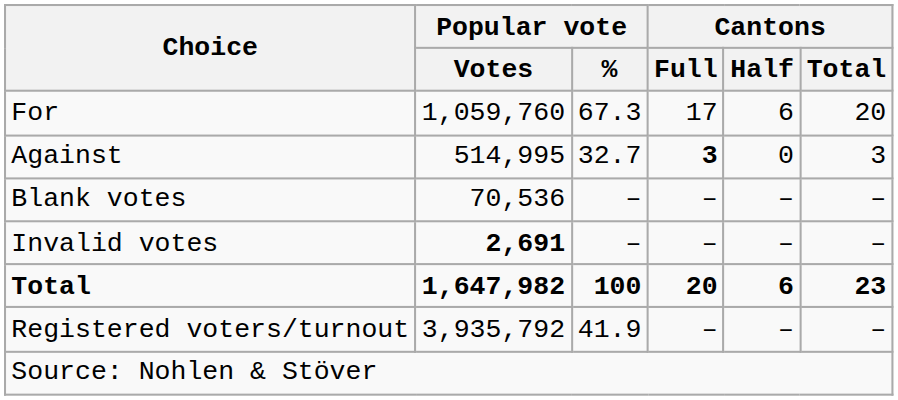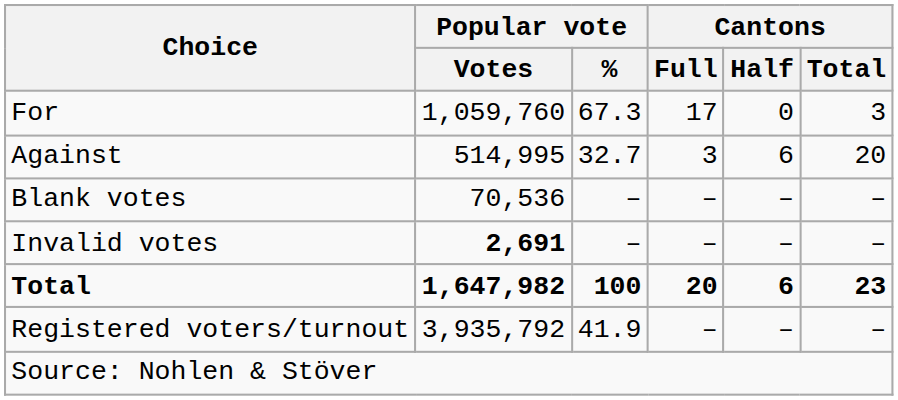For | Cantons / Half: 6 -> 0
For | Cantons / Total: 20 -> 3
Against | Cantons / Full: bold -> normal
Against | Cantons / Half: 0 -> 6
Against | Cantons / Total: 3 -> 20
